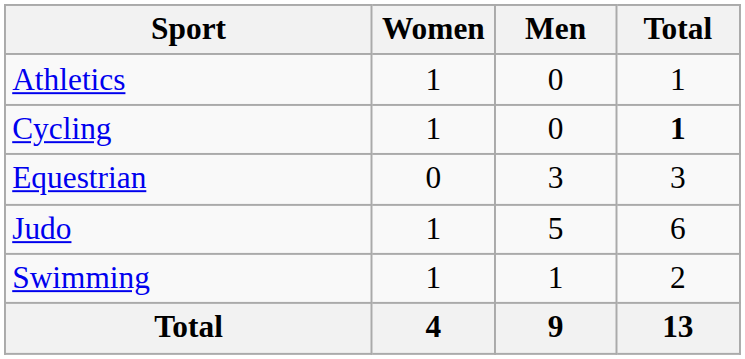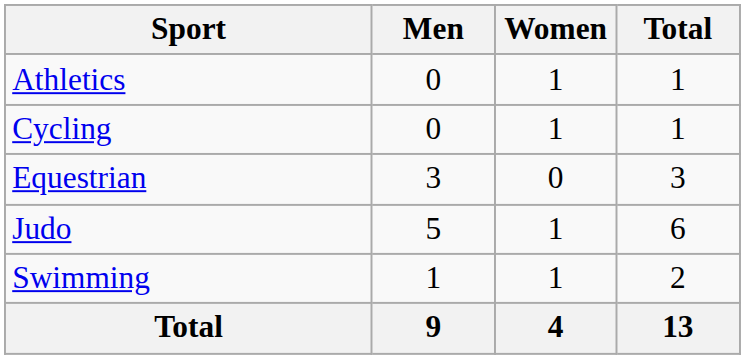columns swapped: Men <-> Women
Cycling | Total: bold -> normal
